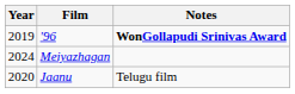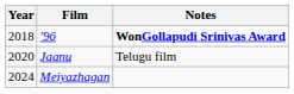'96 | Year: 2019 -> 2018
rows swapped: Jaanu <-> Meiyazhagan
